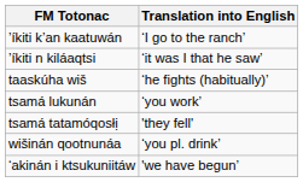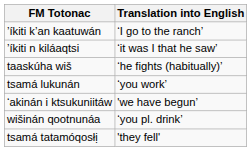rows swapped: ‘akinán i ktsukuniitáw <-> tsamá tatamóqosłị
